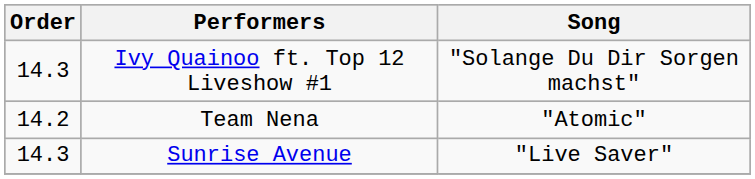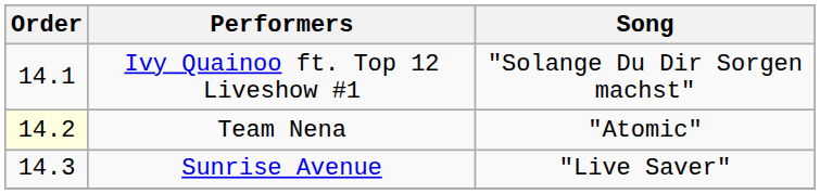Ivy Quainoo ft. Top 12 Liveshow #1 | Order: 14.3 -> 14.1
Team Nena | Order: no background -> lightyellow background
